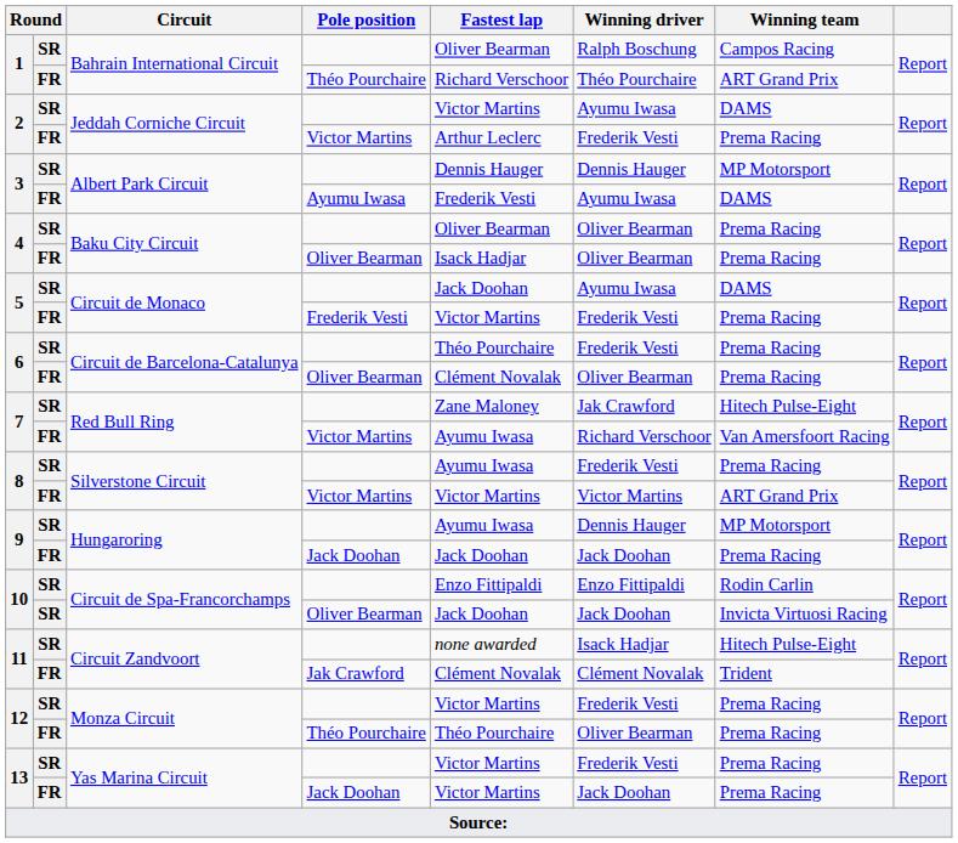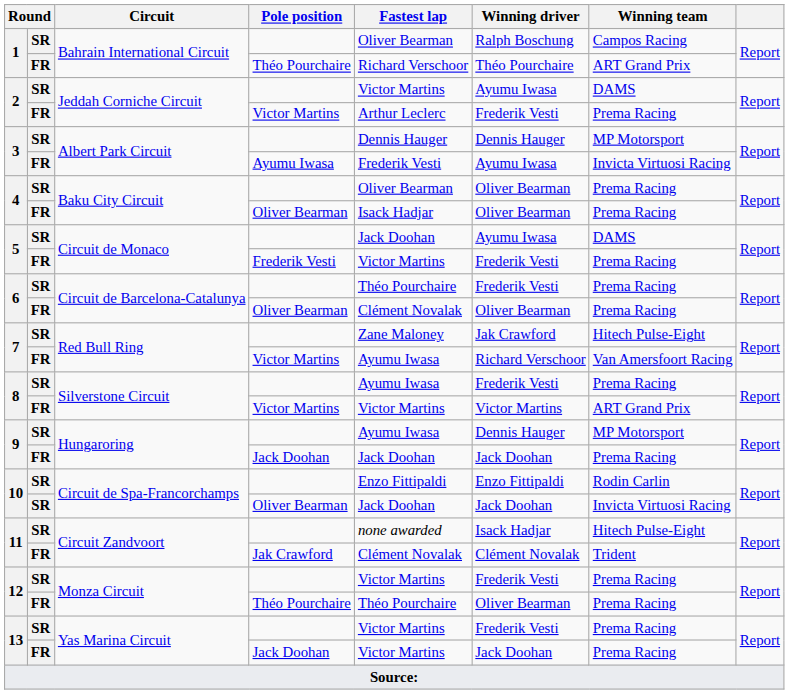3 / Ayumu Iwasa | Winning team: DAMS -> Invicta Virtuosi Racing
